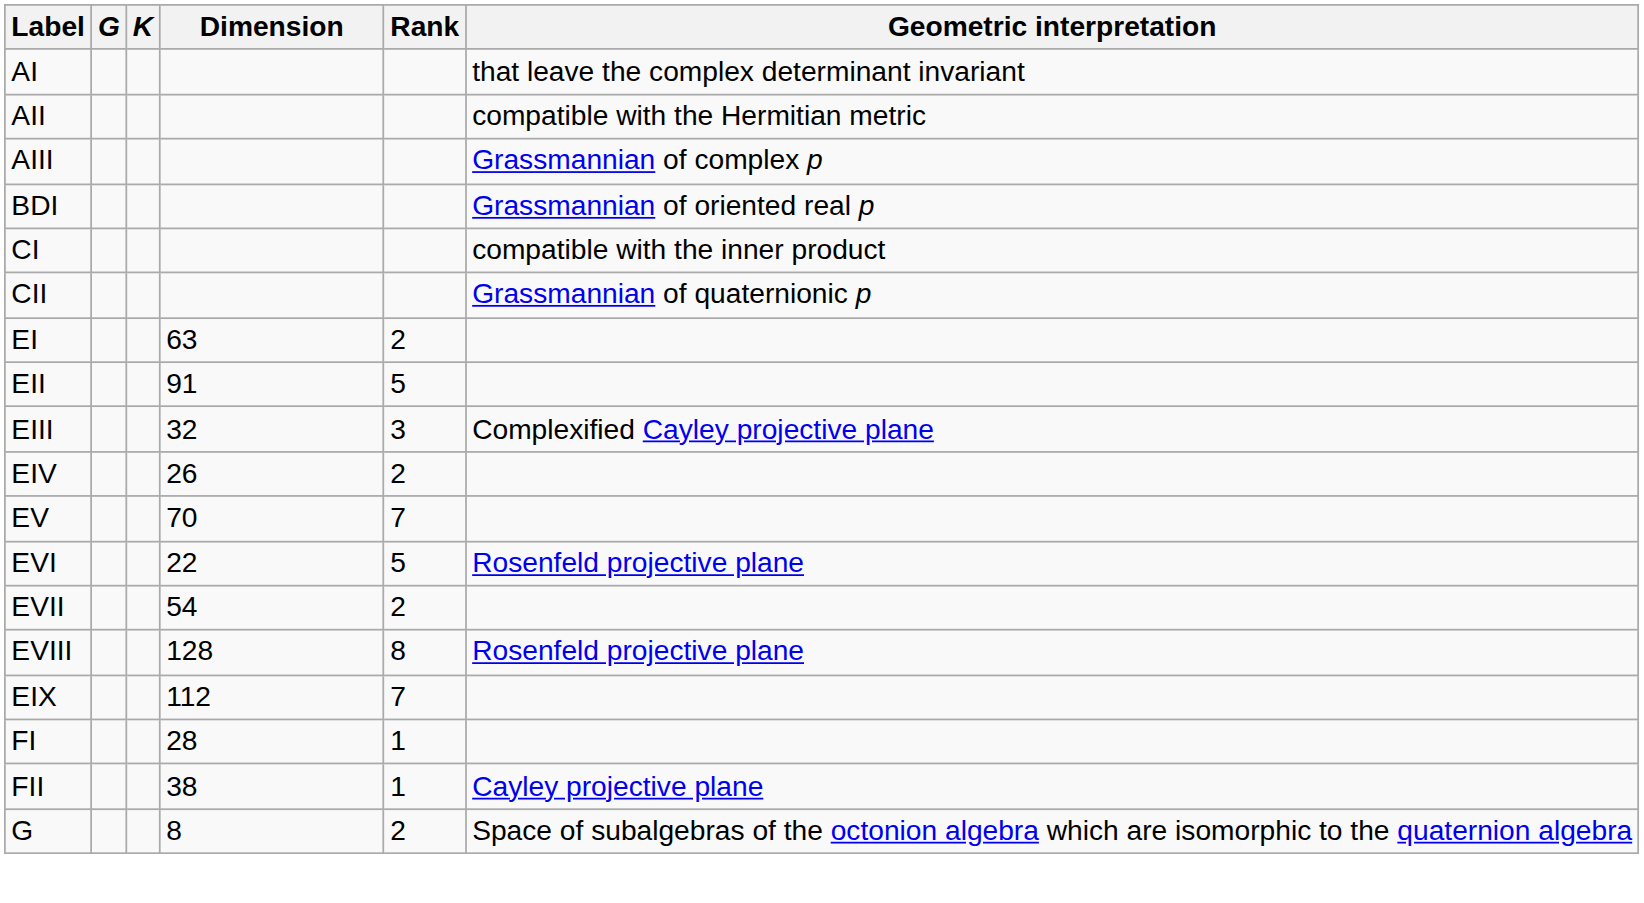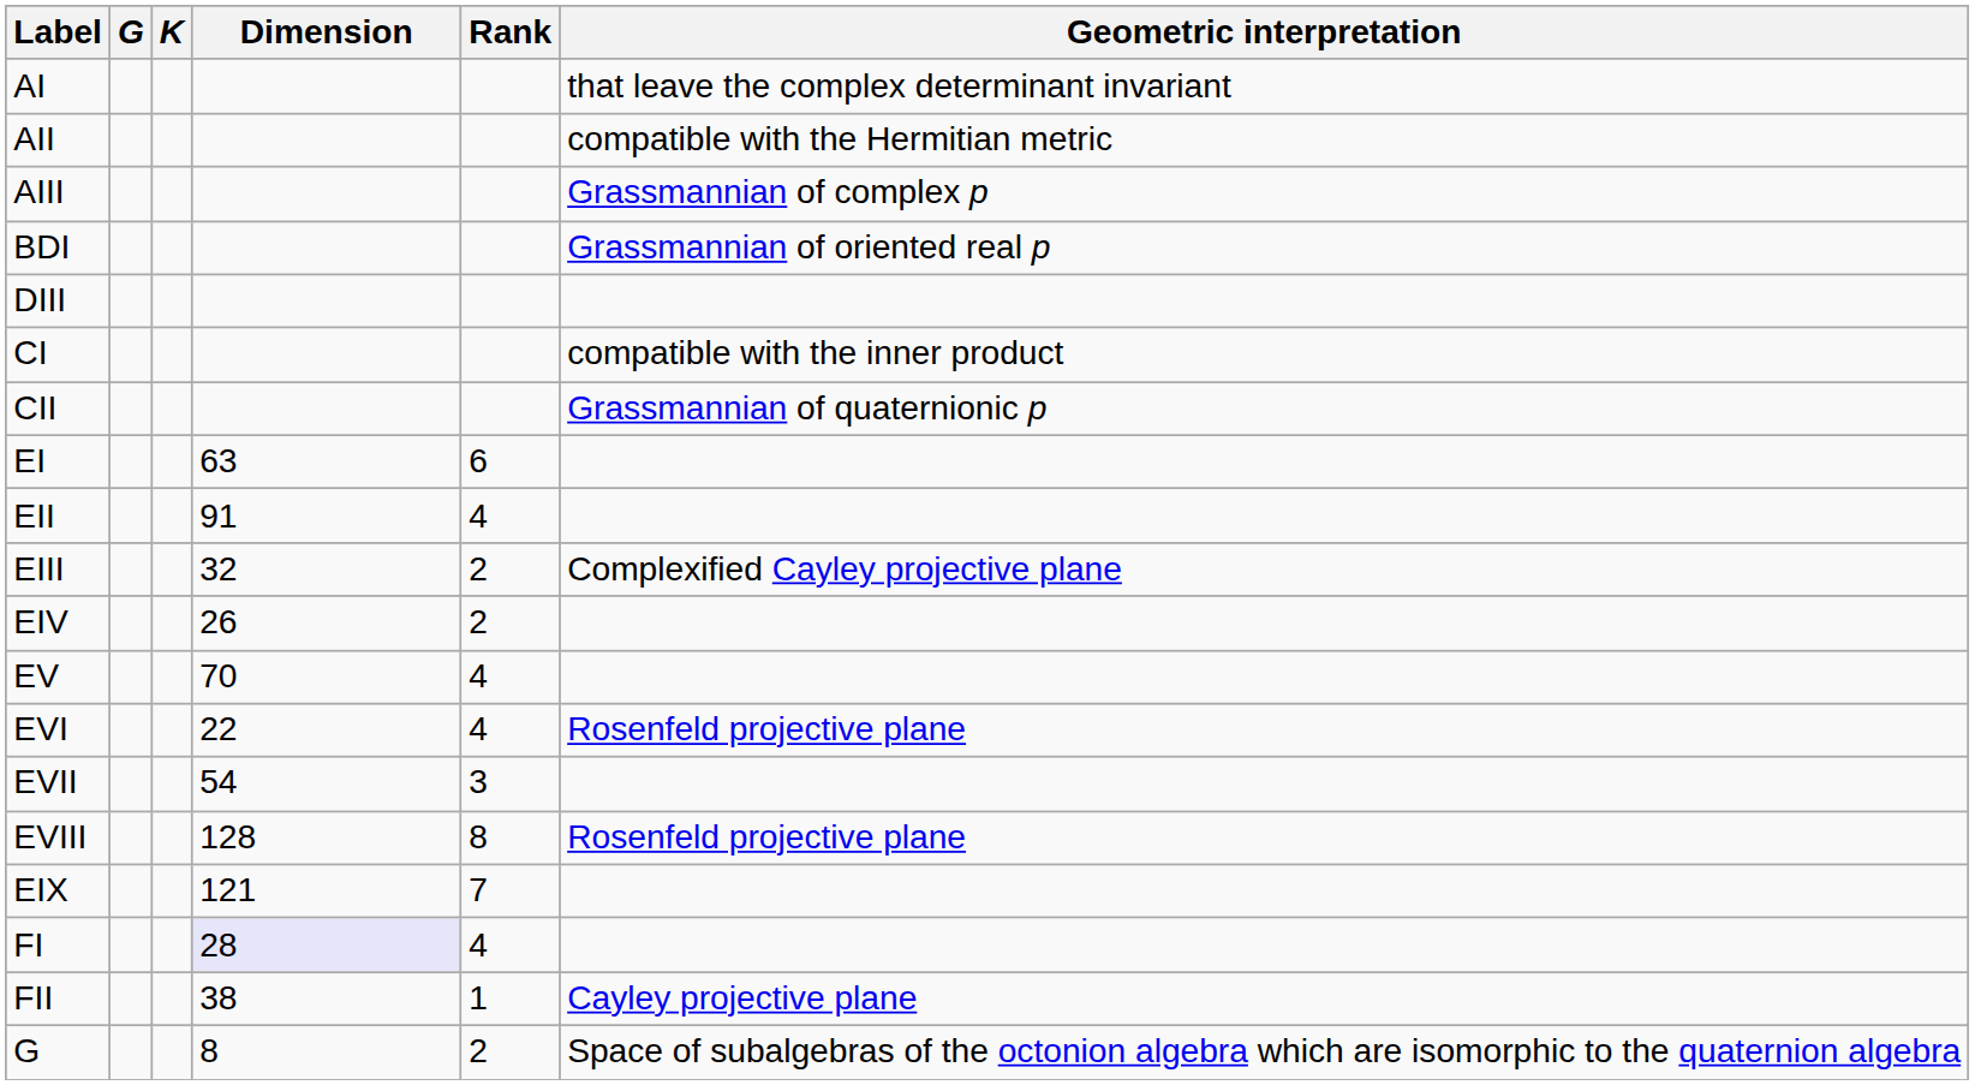+ row: DIII
EI | Rank: 2 -> 6
EII | Rank: 5 -> 4
EIII | Rank: 3 -> 2
EV | Rank: 7 -> 4
EVI | Rank: 5 -> 4
EVII | Rank: 2 -> 3
EIX | Dimension: 112 -> 121
FI | Dimension: no background -> lavender background
FI | Rank: 1 -> 4
